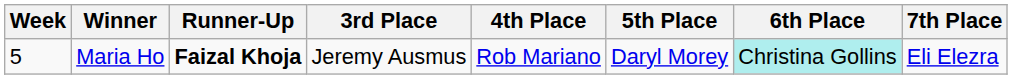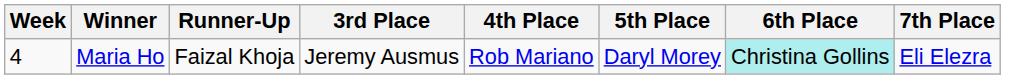Maria Ho | Week: 5 -> 4
Maria Ho | Runner-Up: bold -> normal
